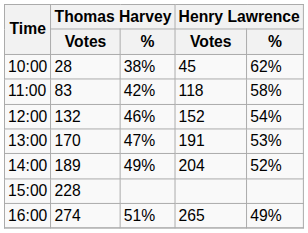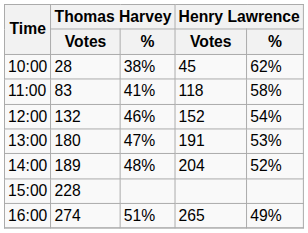11:00 | Thomas Harvey / %: 42% -> 41%
13:00 | Thomas Harvey / Votes: 170 -> 180
14:00 | Thomas Harvey / %: 49% -> 48%
